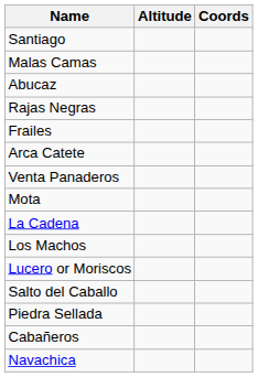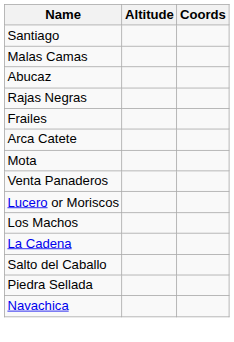rows swapped: Mota <-> Venta Panaderos
rows swapped: Lucero or Moriscos <-> La Cadena
- row: Cabañeros
